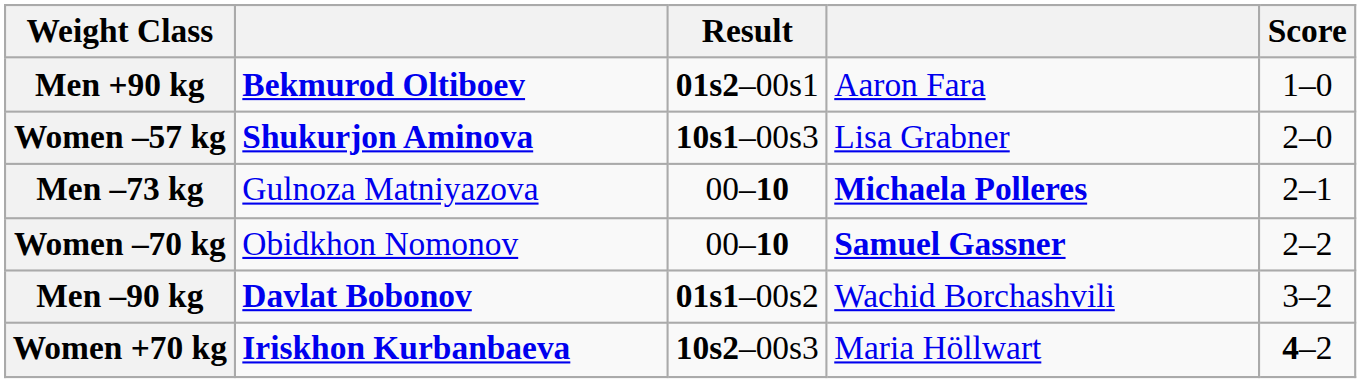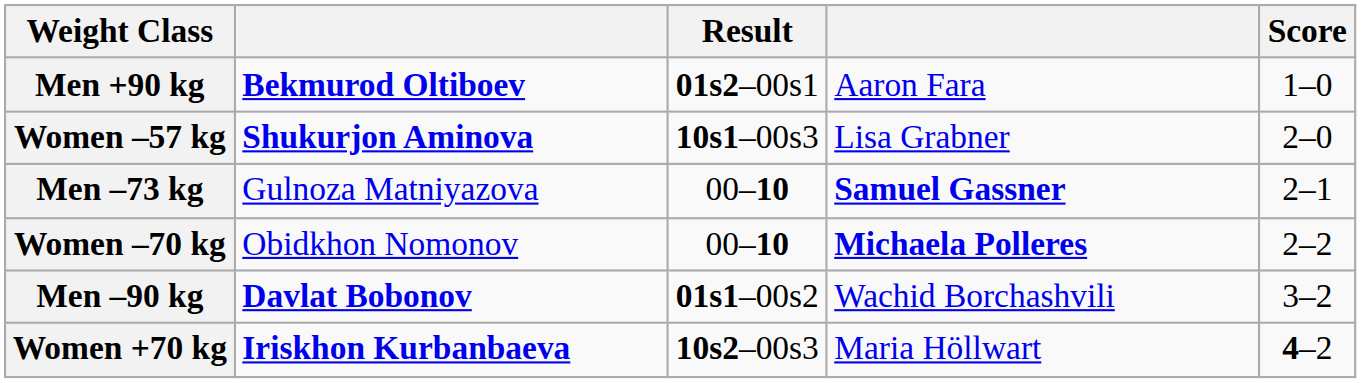Men –73 kg | column 4: Michaela Polleres -> Samuel Gassner
Women –70 kg | column 4: Samuel Gassner -> Michaela Polleres
